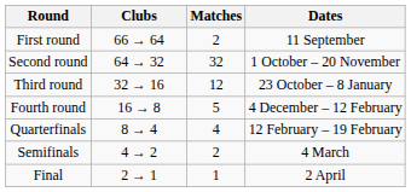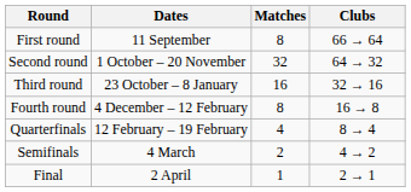columns swapped: Dates <-> Clubs
First round | Matches: 2 -> 8
Third round | Matches: 12 -> 16
Fourth round | Matches: 5 -> 8
